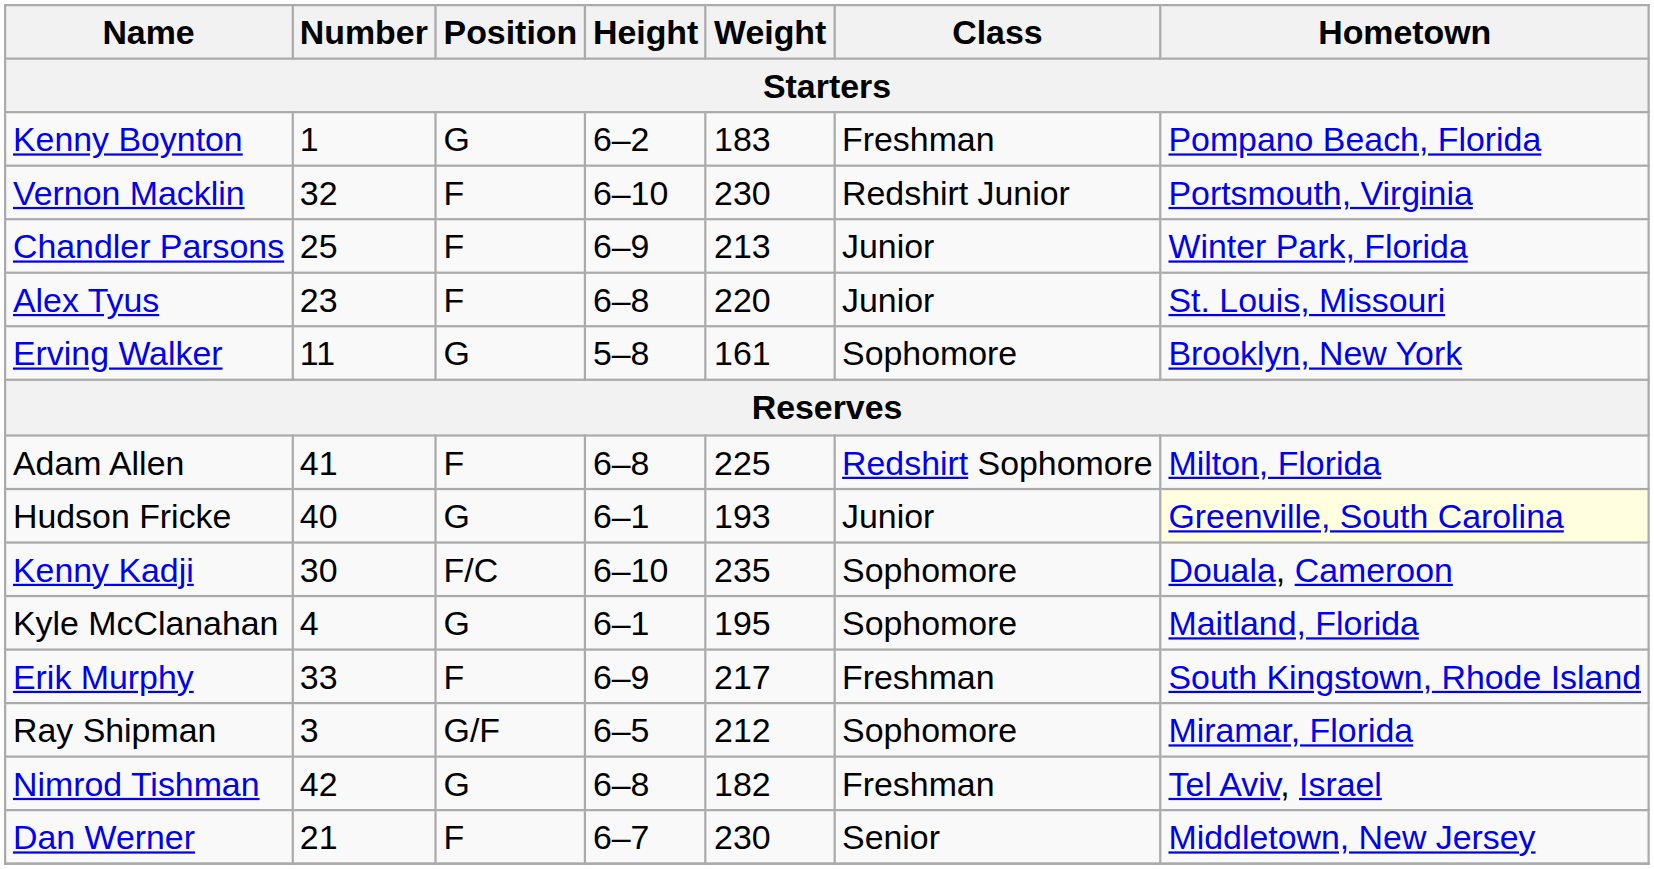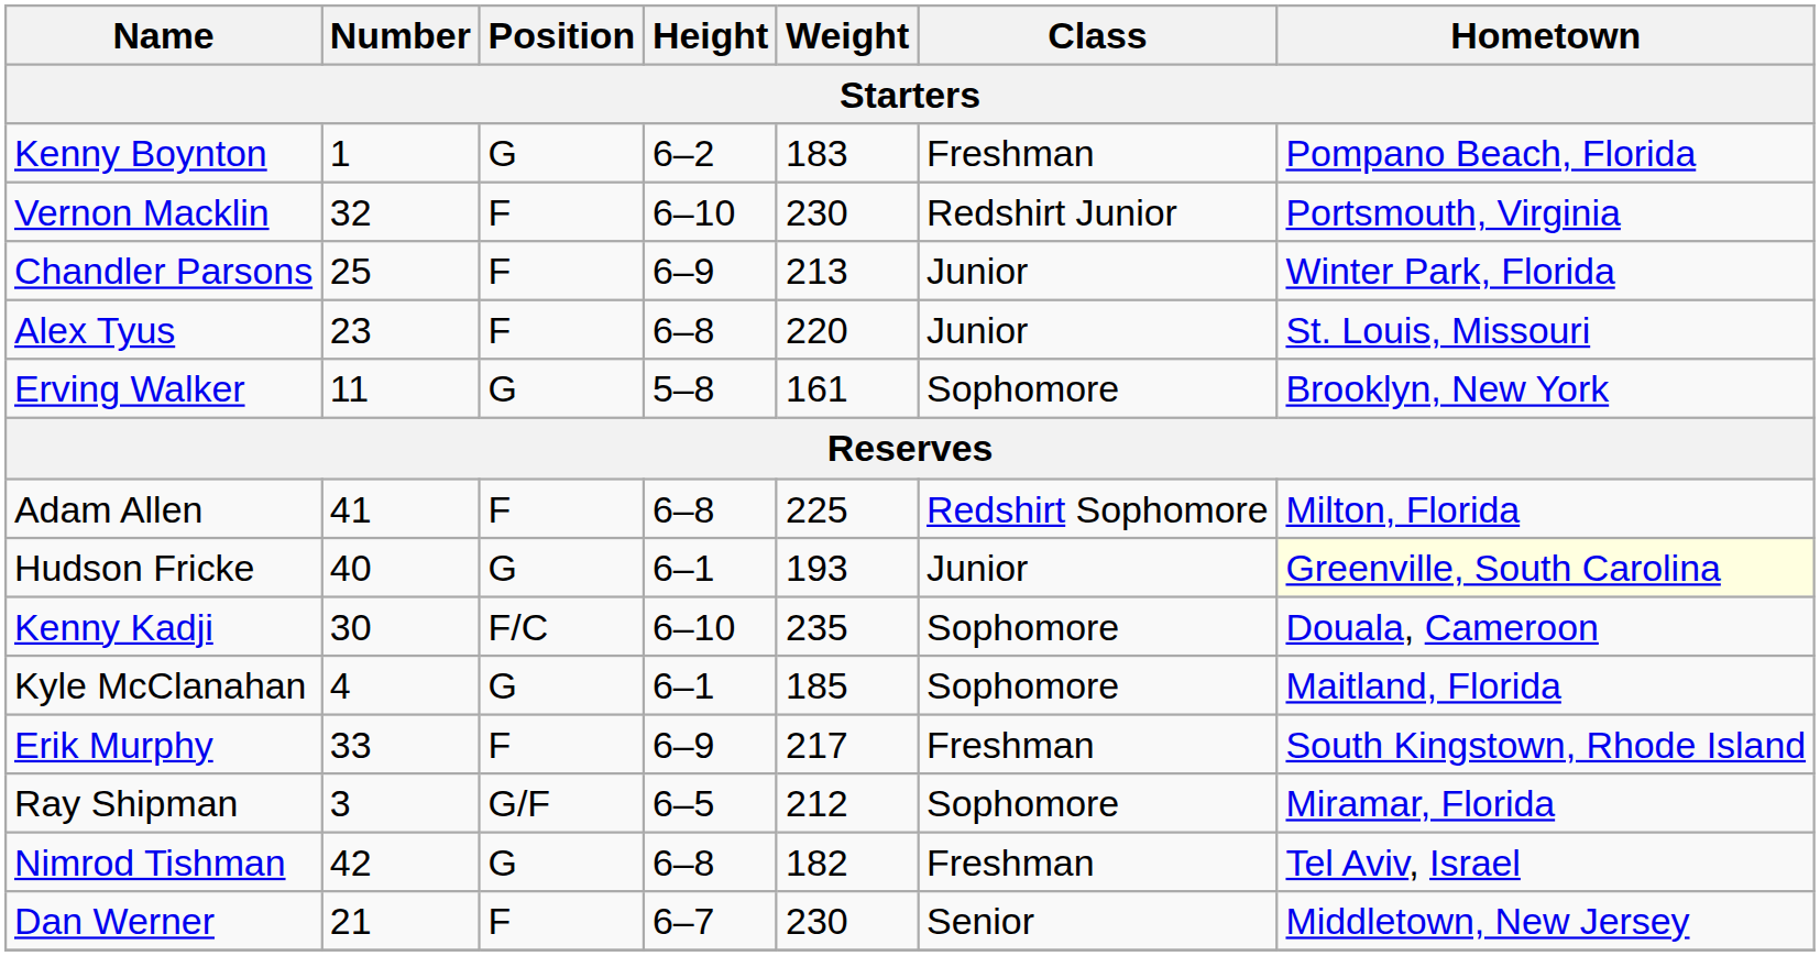Kyle McClanahan | Weight: 195 -> 185
